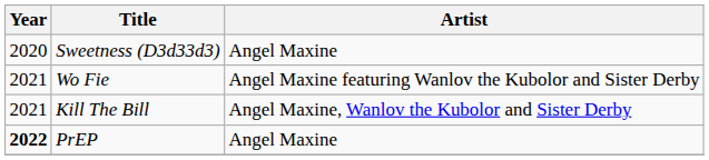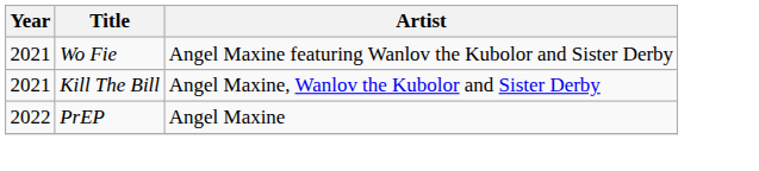- row: 2020 | Sweetness (D3d33d3) | Angel Maxine
PrEP | Year: bold -> normal
